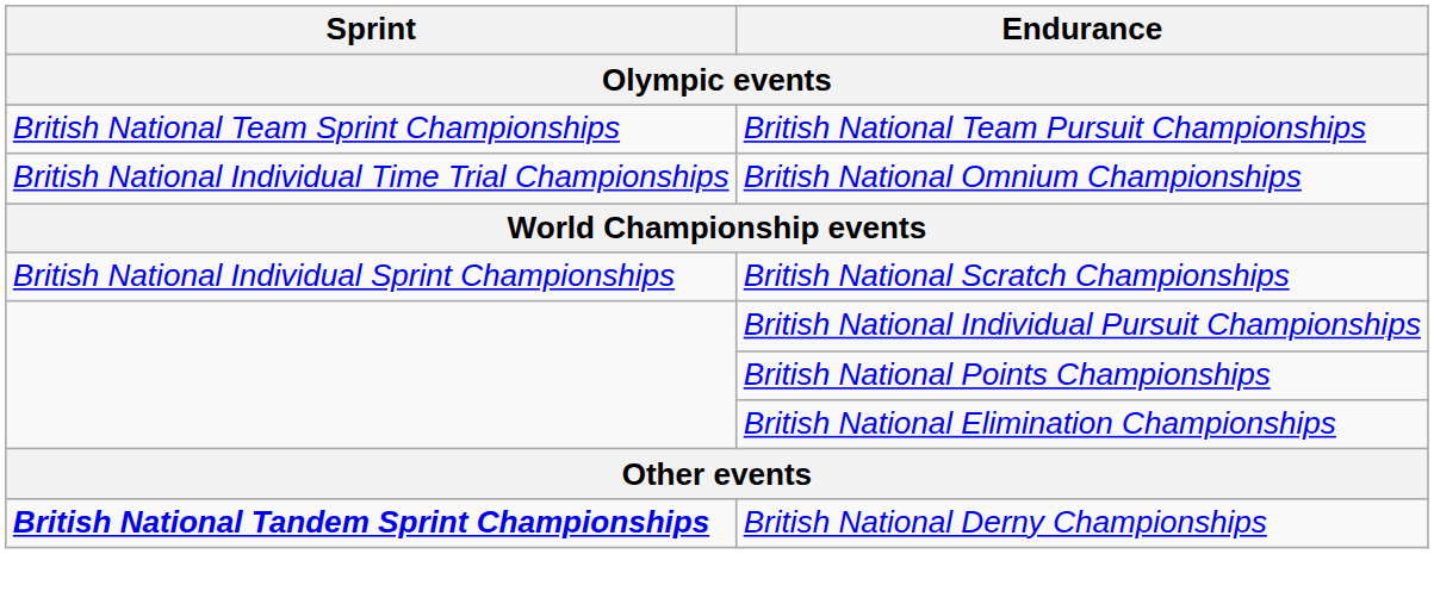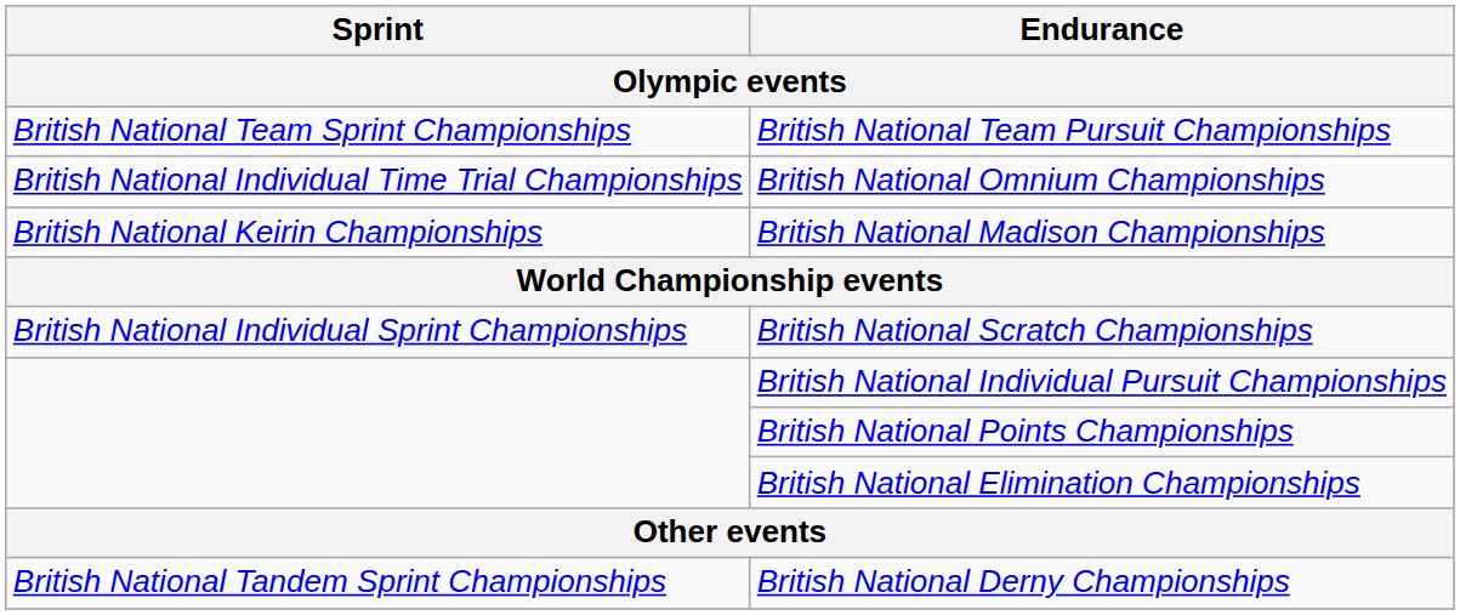+ row: British National Keirin Championships | British National Madison Championships
British National Derny Championships | Sprint: bold -> normal
